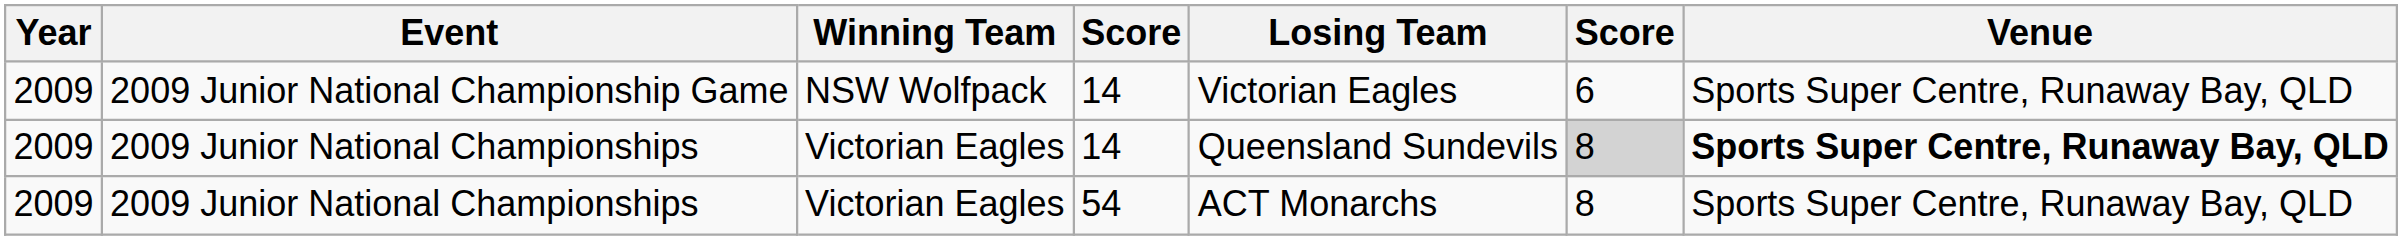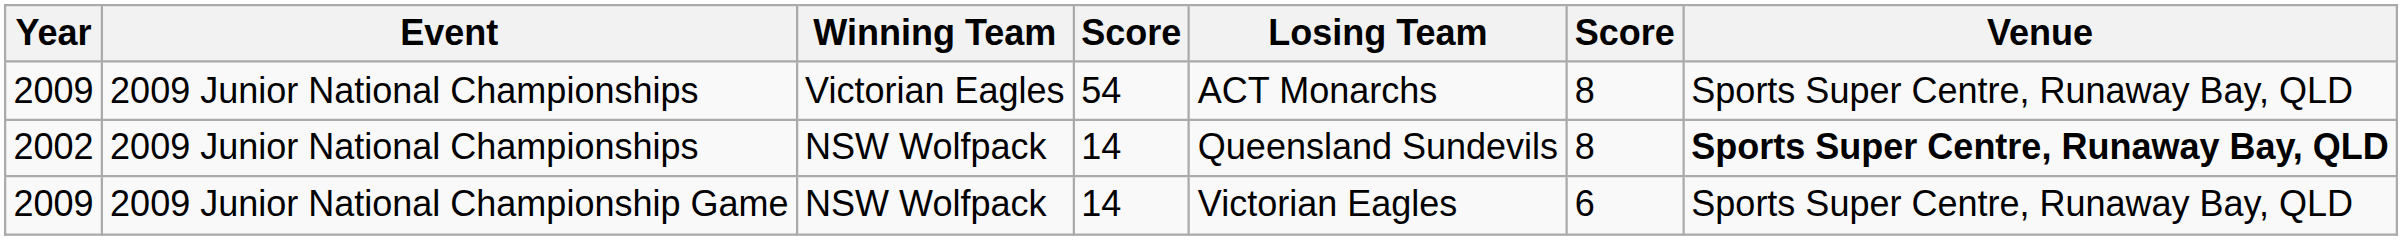rows swapped: 2009 Junior National Championship Game <-> 2009 Junior National Championships / 54
2009 Junior National Championships / 14 | Year: 2009 -> 2002
2009 Junior National Championships / 14 | Winning Team: Victorian Eagles -> NSW Wolfpack
2009 Junior National Championships / 14 | column 6: lightgrey background -> no background
